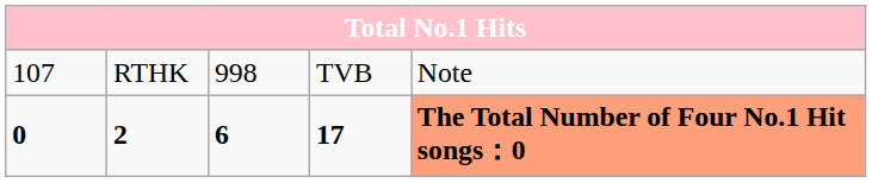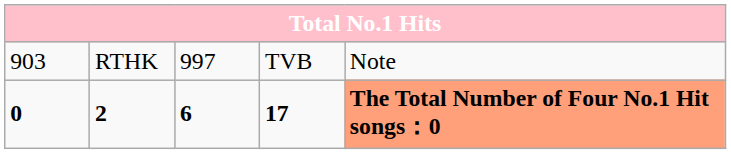RTHK | column 1: 107 -> 903
RTHK | column 3: 998 -> 997
